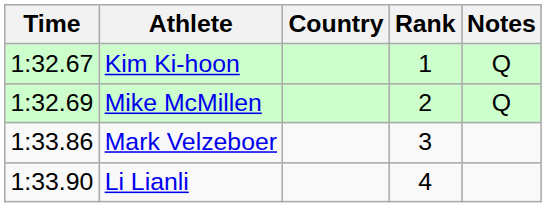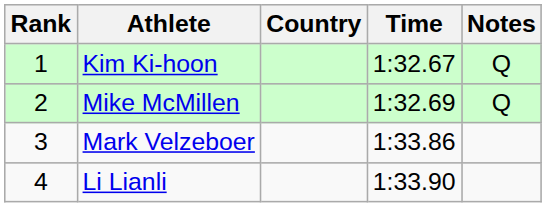columns swapped: Rank <-> Time
